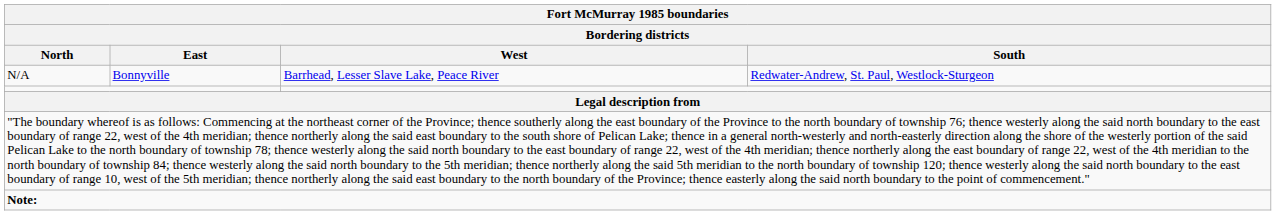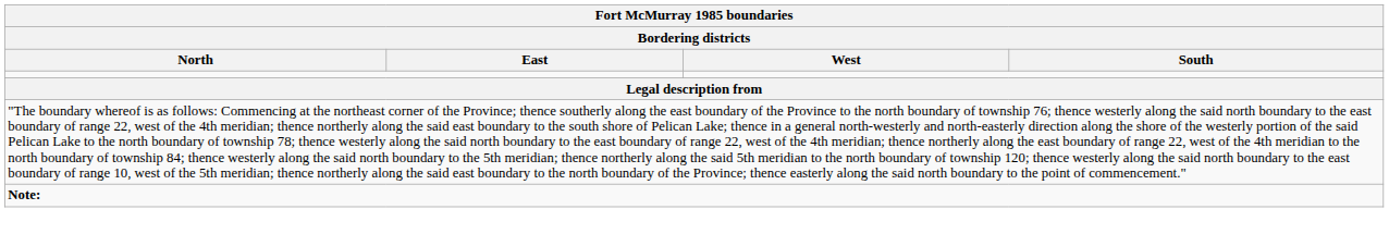- row: N/A | Bonnyville | Barrhead, Lesser Slave Lake, Peace River | Redwater-Andrew, St. Paul, Westlock-Sturgeon
